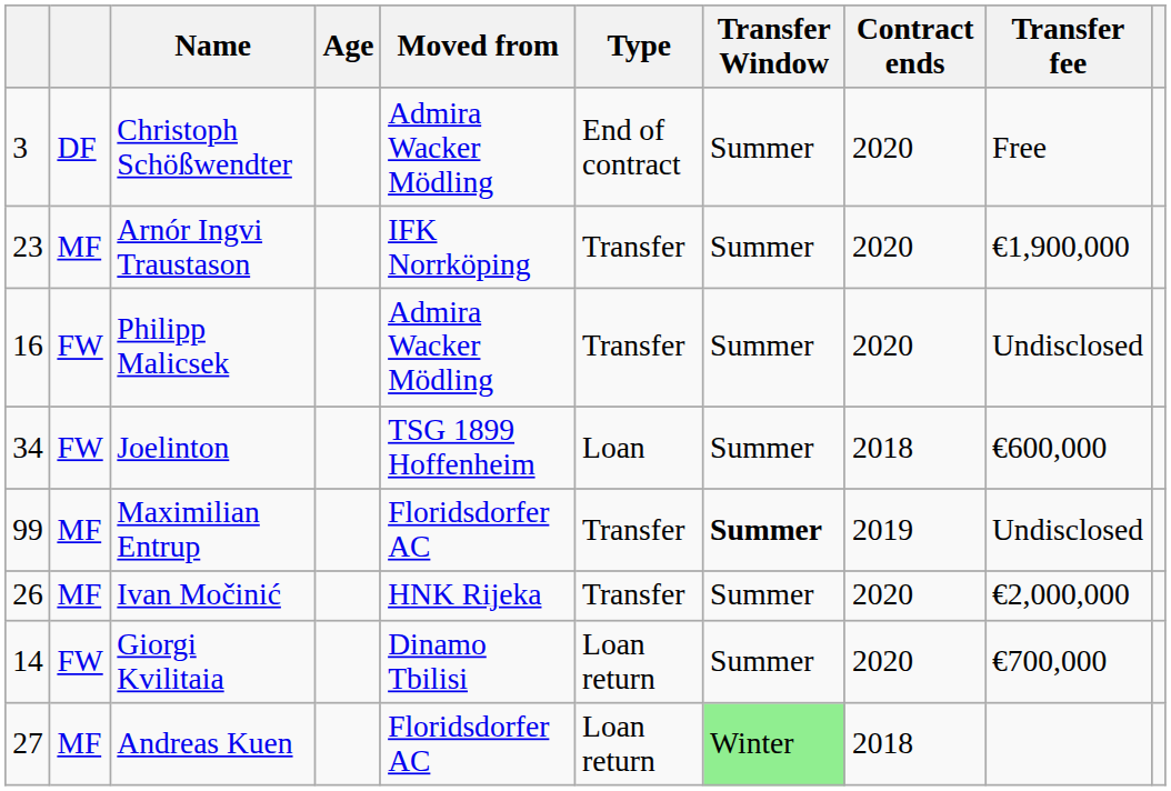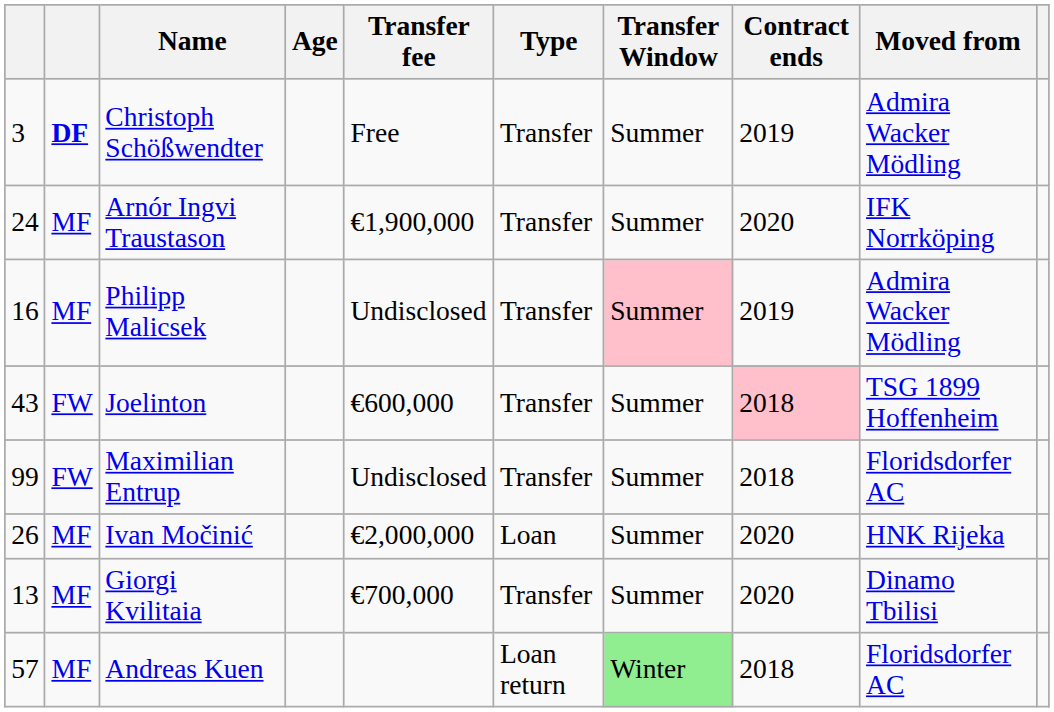columns swapped: Moved from <-> Transfer fee
Christoph Schößwendter | column 2: normal -> bold
Christoph Schößwendter | Type: End of contract -> Transfer
Christoph Schößwendter | Contract ends: 2020 -> 2019
Arnór Ingvi Traustason | column 1: 23 -> 24
Philipp Malicsek | column 2: FW -> MF
Philipp Malicsek | Transfer Window: no background -> pink background
Philipp Malicsek | Contract ends: 2020 -> 2019
Joelinton | column 1: 34 -> 43
Joelinton | Type: Loan -> Transfer
Joelinton | Contract ends: no background -> pink background
Maximilian Entrup | column 2: MF -> FW
Maximilian Entrup | Transfer Window: bold -> normal
Maximilian Entrup | Contract ends: 2019 -> 2018
Ivan Močinić | Type: Transfer -> Loan
Giorgi Kvilitaia | column 1: 14 -> 13
Giorgi Kvilitaia | column 2: FW -> MF
Giorgi Kvilitaia | Type: Loan return -> Transfer
Andreas Kuen | column 1: 27 -> 57
